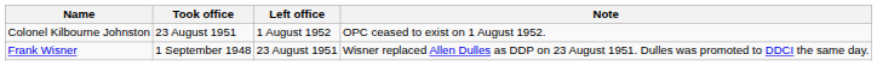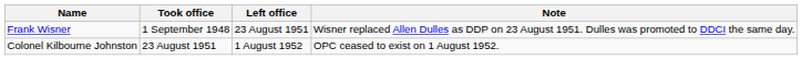rows swapped: Frank Wisner <-> Colonel Kilbourne Johnston
